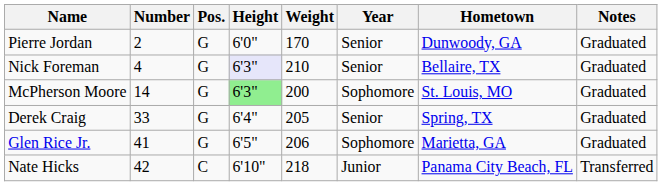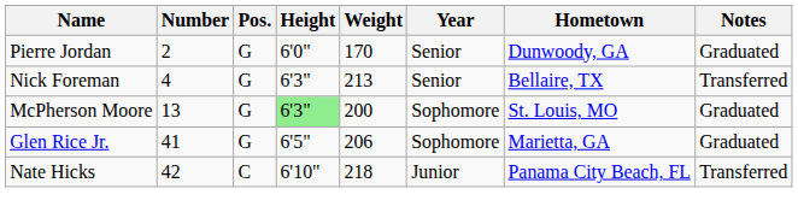Nick Foreman | Height: lavender background -> no background
Nick Foreman | Weight: 210 -> 213
Nick Foreman | Notes: Graduated -> Transferred
McPherson Moore | Number: 14 -> 13
- row: Derek Craig | 33 | G | 6'4" | 205 | Senior | Spring, TX | Graduated
